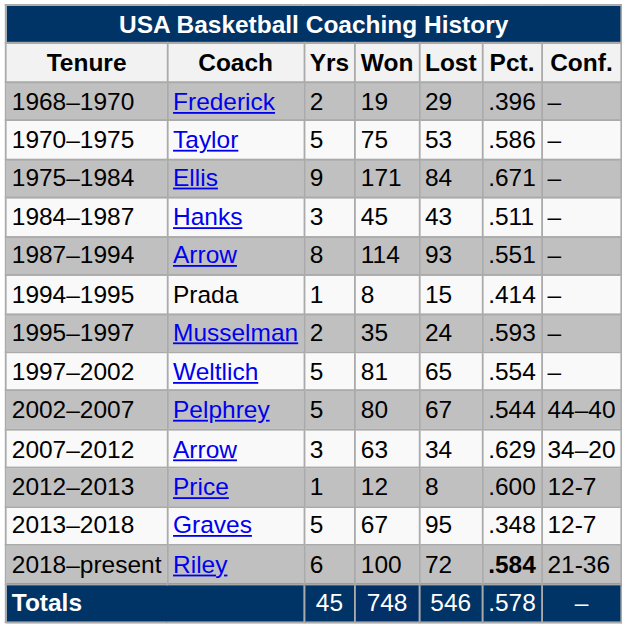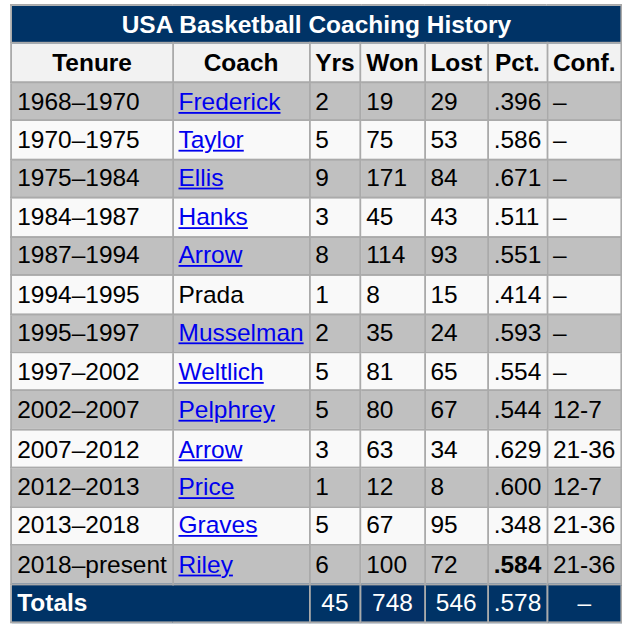Pelphrey | Conf.: 44–40 -> 12-7
2007–2012 / Arrow | Conf.: 34–20 -> 21-36
Graves | Conf.: 12-7 -> 21-36
